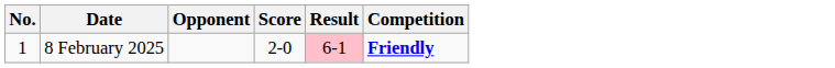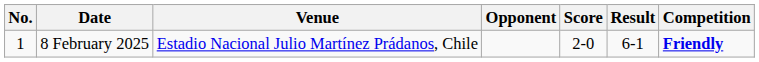+ column: Venue | Estadio Nacional Julio Martínez Prádanos, Chile
8 February 2025 | Result: pink background -> no background
